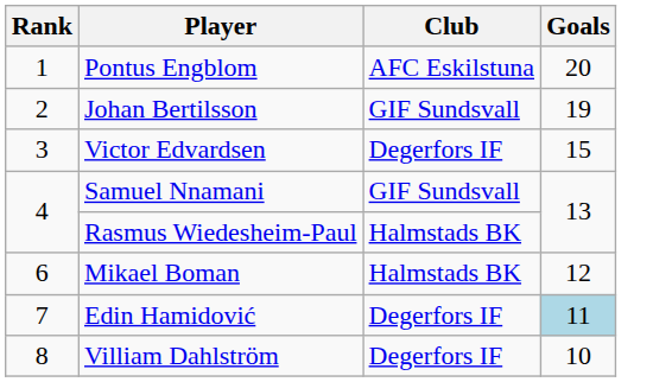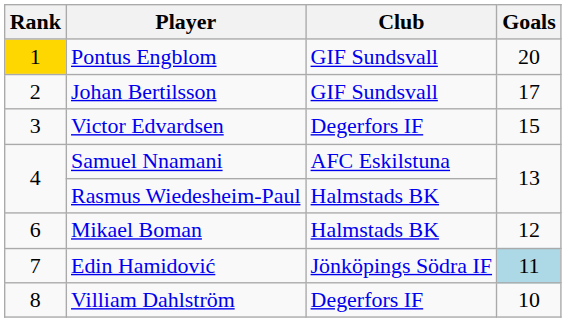Pontus Engblom | Rank: no background -> gold background
Pontus Engblom | Club: AFC Eskilstuna -> GIF Sundsvall
Johan Bertilsson | Goals: 19 -> 17
Samuel Nnamani | Club: GIF Sundsvall -> AFC Eskilstuna
Edin Hamidović | Club: Degerfors IF -> Jönköpings Södra IF
